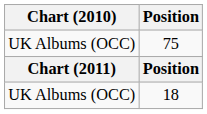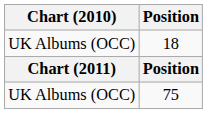rows swapped: 18 <-> 75
